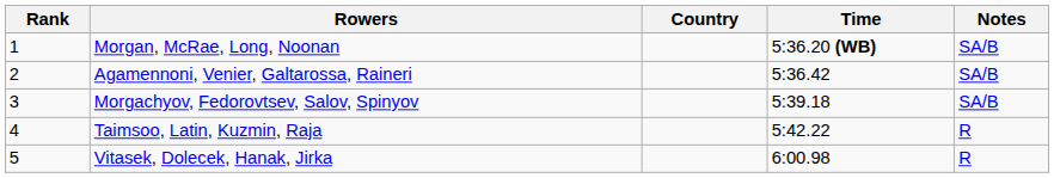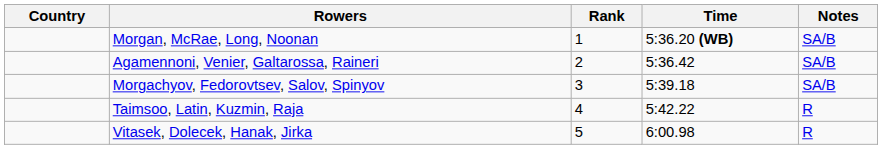columns swapped: Rank <-> Country
